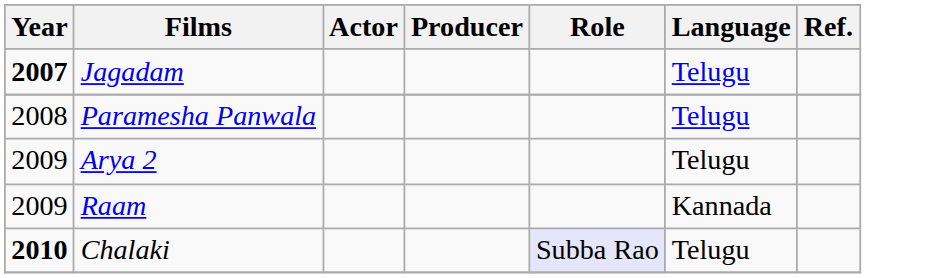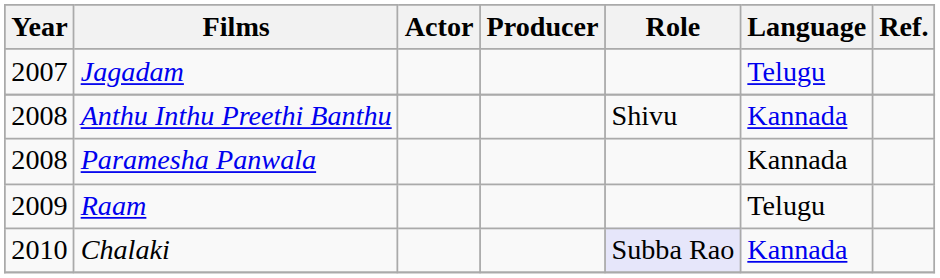Jagadam | Year: bold -> normal
+ row: 2008 | Anthu Inthu Preethi Banthu | Shivu | Kannada
Paramesha Panwala | Language: Telugu -> Kannada
- row: 2009 | Arya 2 | Telugu
Raam | Language: Kannada -> Telugu
Chalaki | Year: bold -> normal
Chalaki | Language: Telugu -> Kannada
